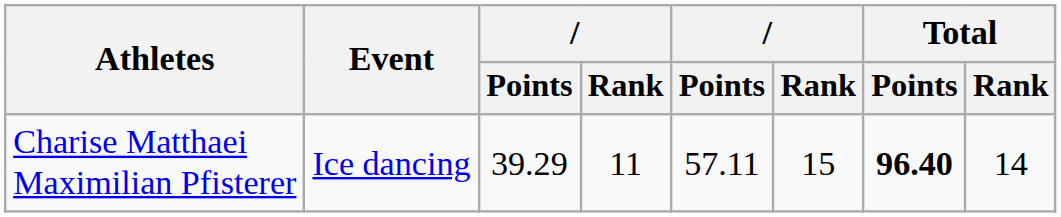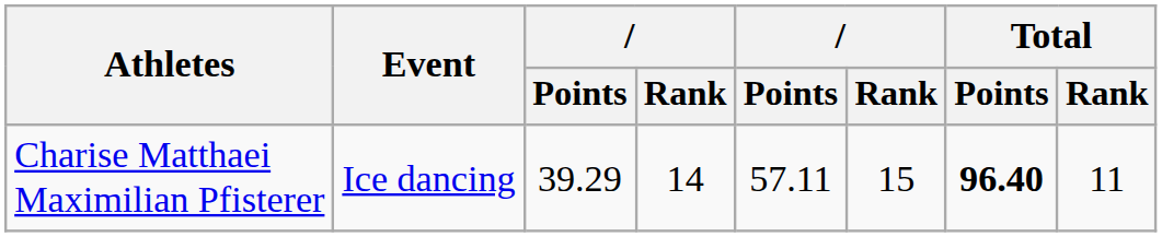Charise Matthaei Maximilian Pfisterer | column 4: 11 -> 14
Charise Matthaei Maximilian Pfisterer | Total / Rank: 14 -> 11
